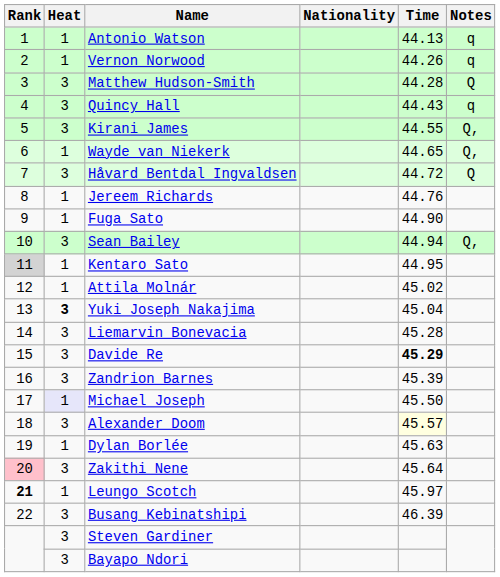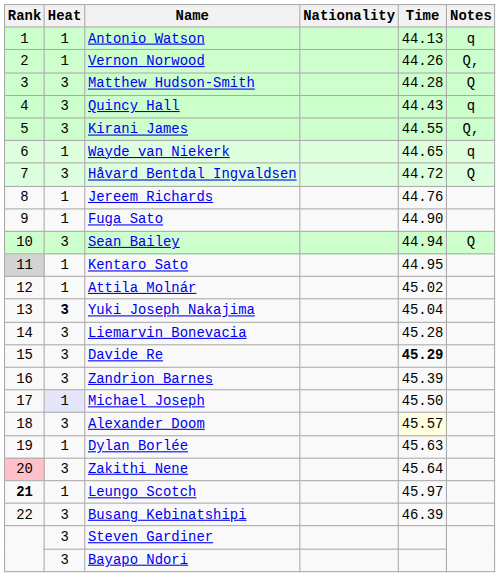Vernon Norwood | Notes: q -> Q,
Wayde van Niekerk | Notes: Q, -> q
Sean Bailey | Notes: Q, -> Q
